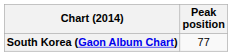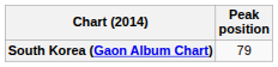South Korea (Gaon Album Chart) | Peak position: 77 -> 79
